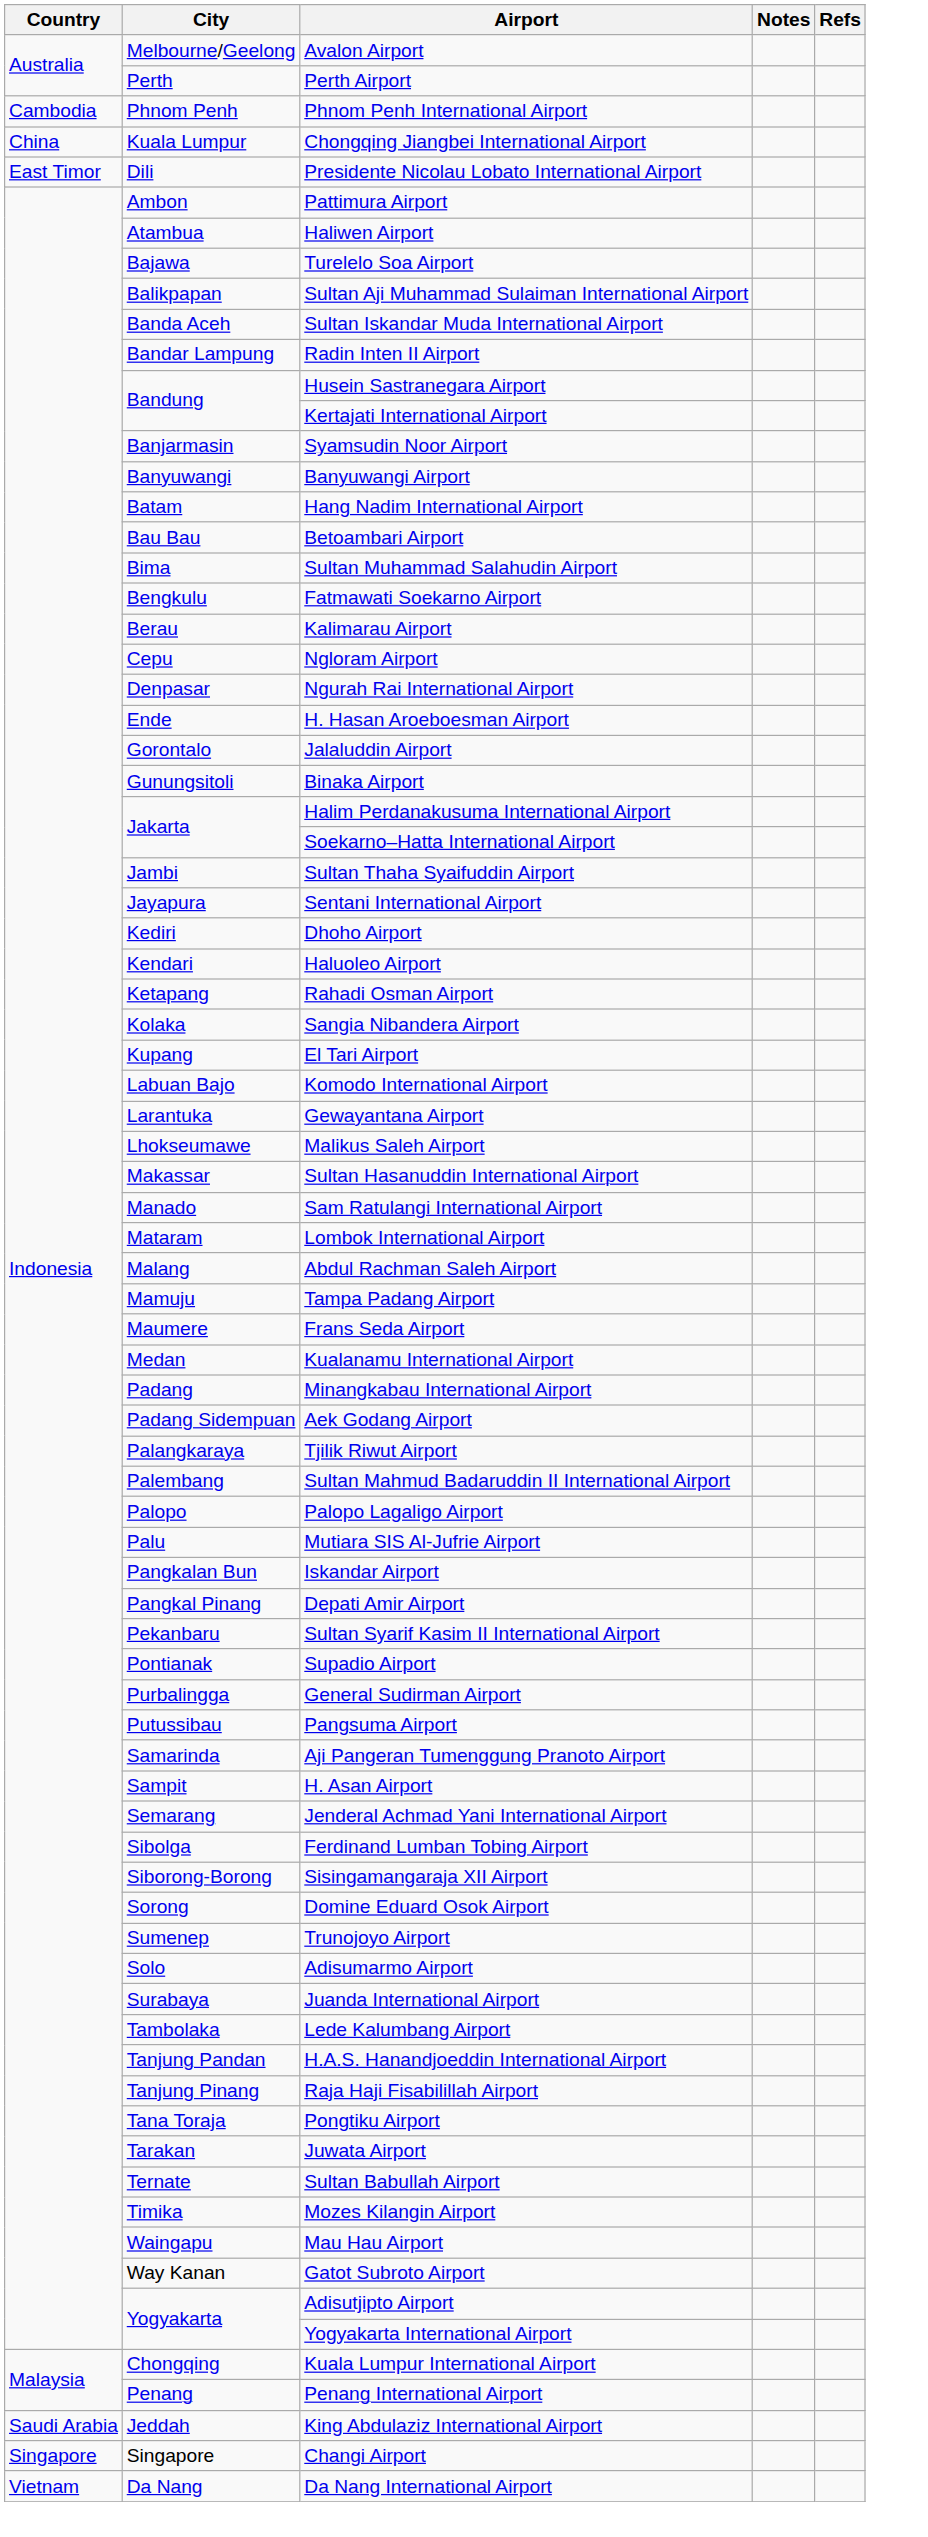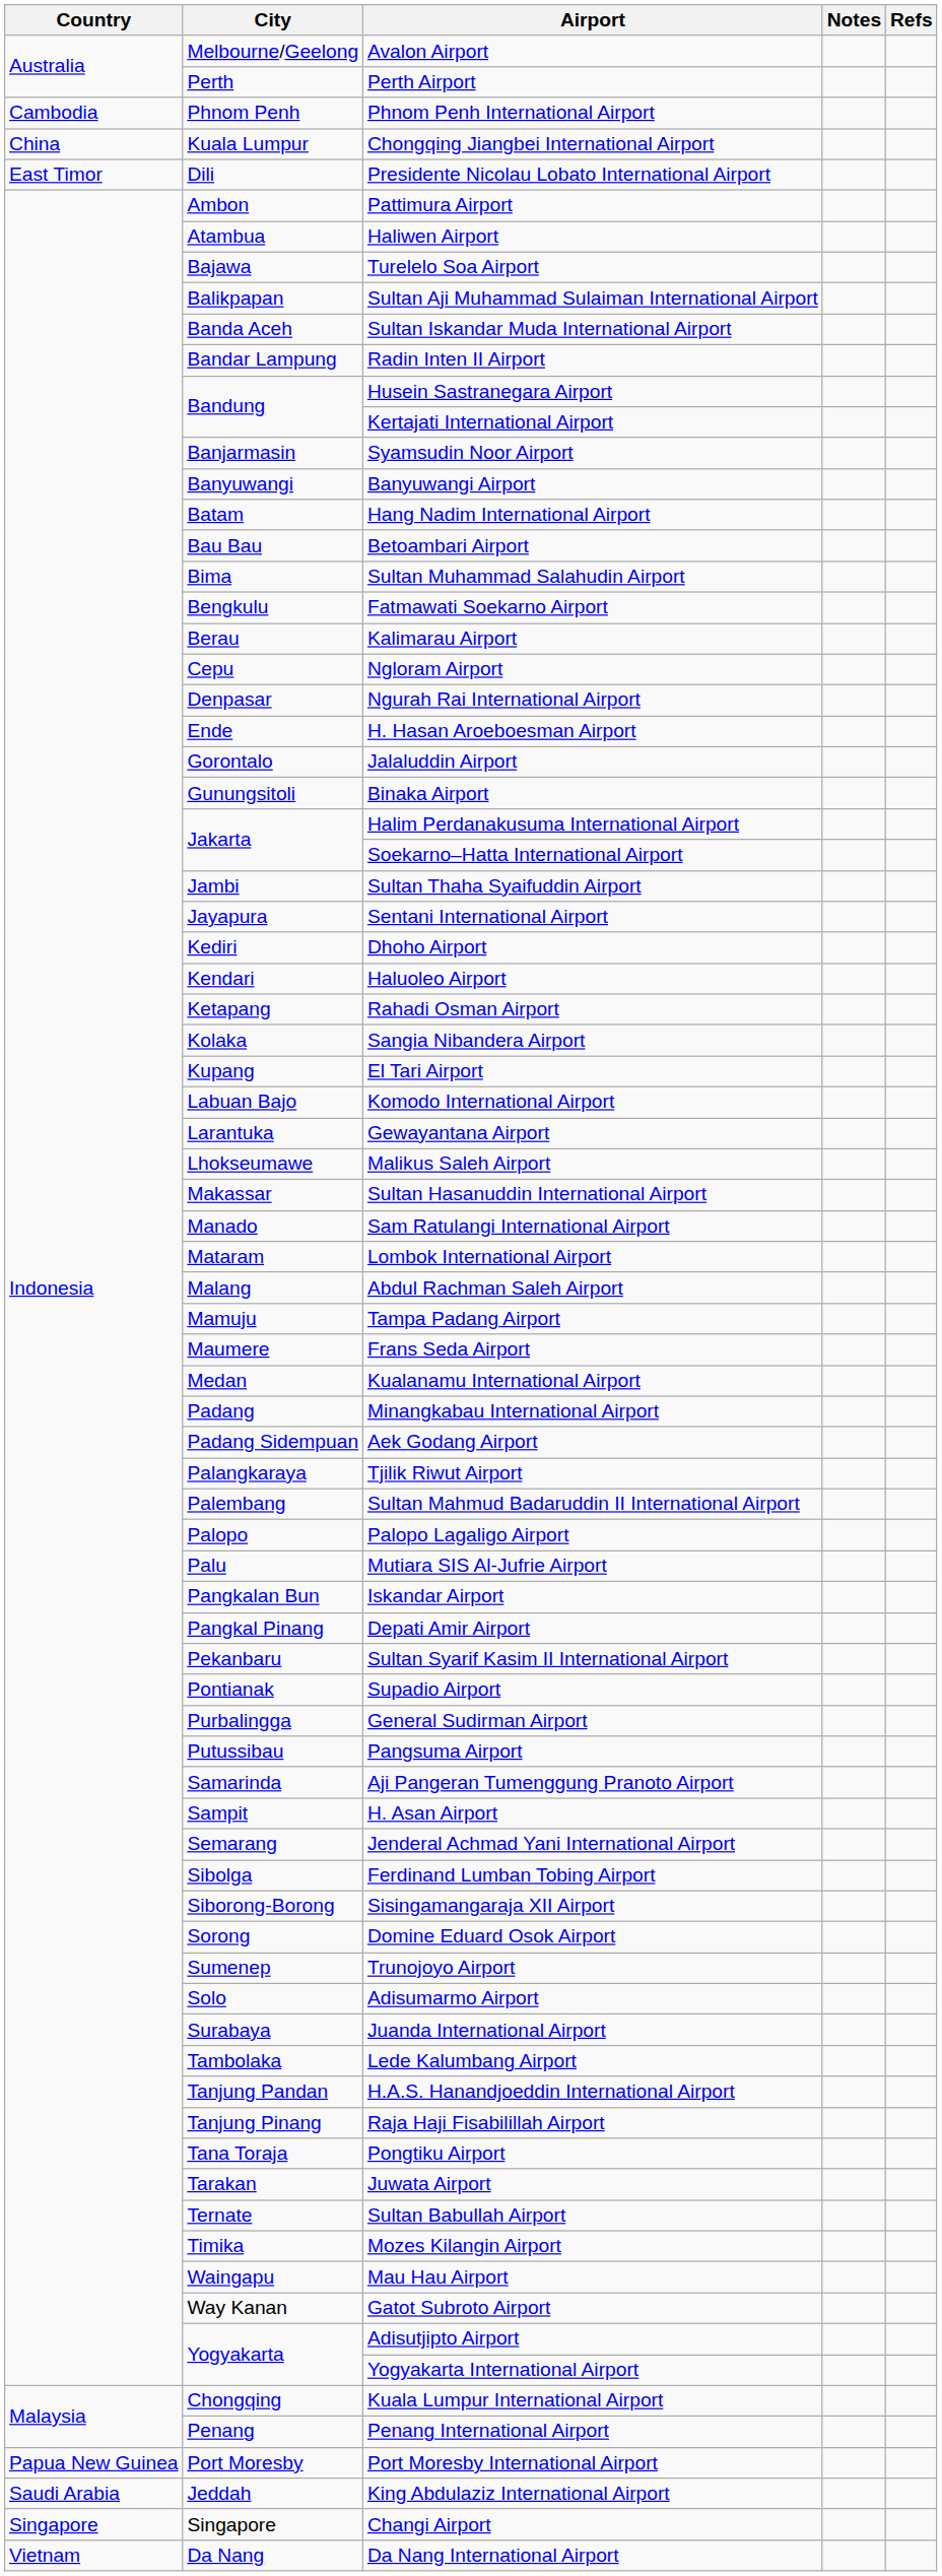+ row: Papua New Guinea | Port Moresby | Port Moresby International Airport
